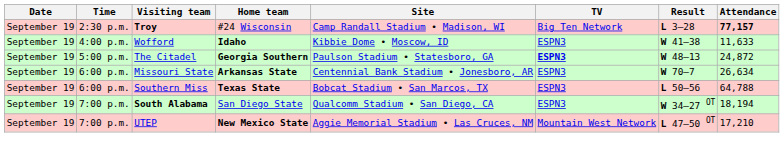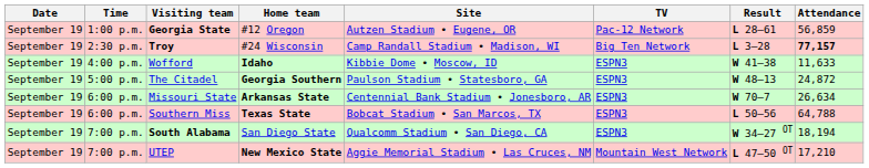+ row: September 19 | 1:00 p.m. | Georgia State | #12 Oregon | Autzen Stadium • Eugene, OR | Pac-12 Network | L 28–61 | 56,859
The Citadel | TV: bold -> normal
